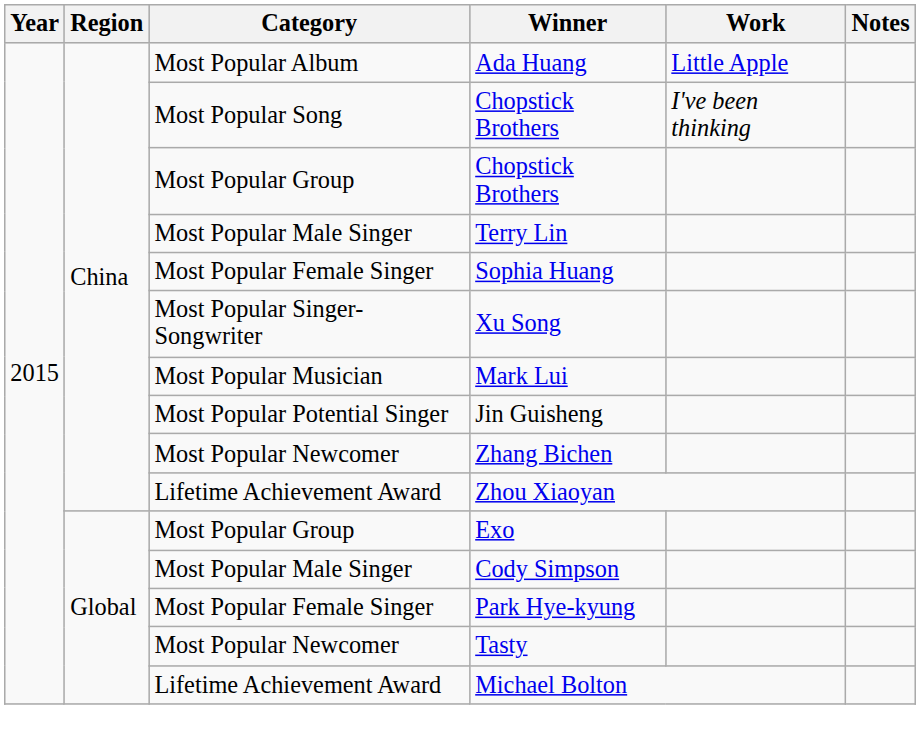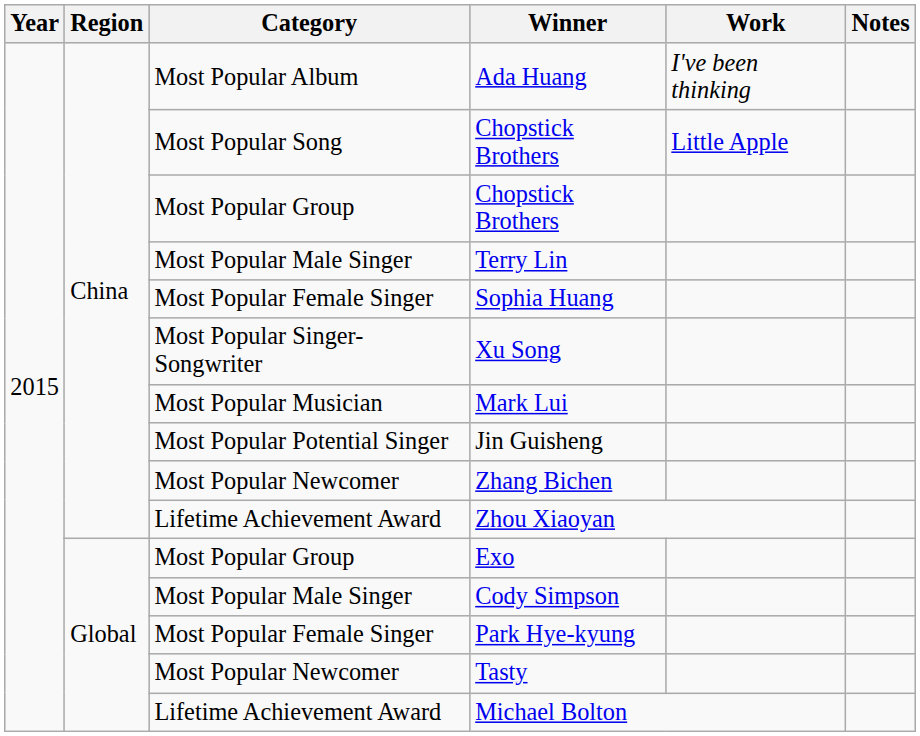Ada Huang | Work: Little Apple -> I've been thinking
Most Popular Song / Chopstick Brothers | Work: I've been thinking -> Little Apple
